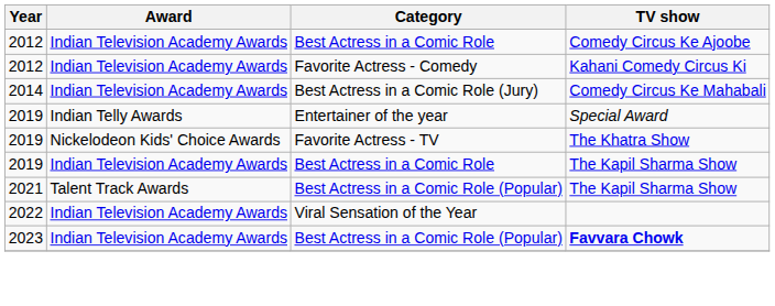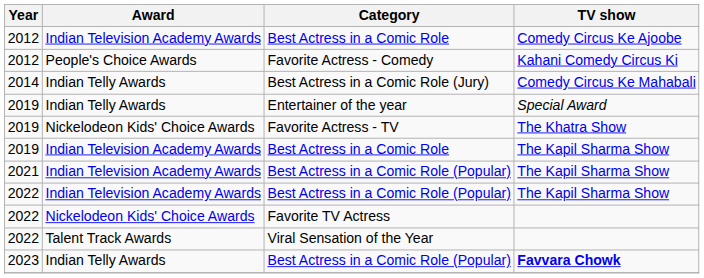Favorite Actress - Comedy | Award: Indian Television Academy Awards -> People's Choice Awards
Best Actress in a Comic Role (Jury) | Award: Indian Television Academy Awards -> Indian Telly Awards
2021 / Best Actress in a Comic Role (Popular) | Award: Talent Track Awards -> Indian Television Academy Awards
+ row: 2022 | Indian Television Academy Awards | Best Actress in a Comic Role (Popular) | The Kapil Sharma Show
+ row: 2022 | Nickelodeon Kids' Choice Awards | Favorite TV Actress
Viral Sensation of the Year | Award: Indian Television Academy Awards -> Talent Track Awards
2023 / Best Actress in a Comic Role (Popular) | Award: Indian Television Academy Awards -> Indian Telly Awards
